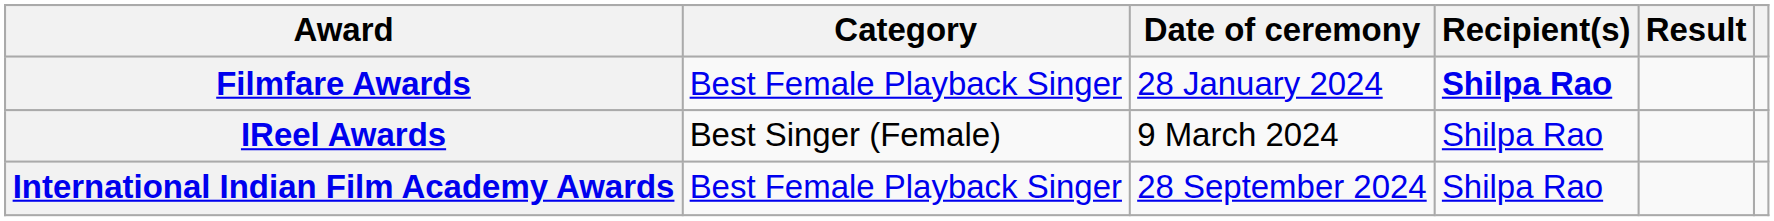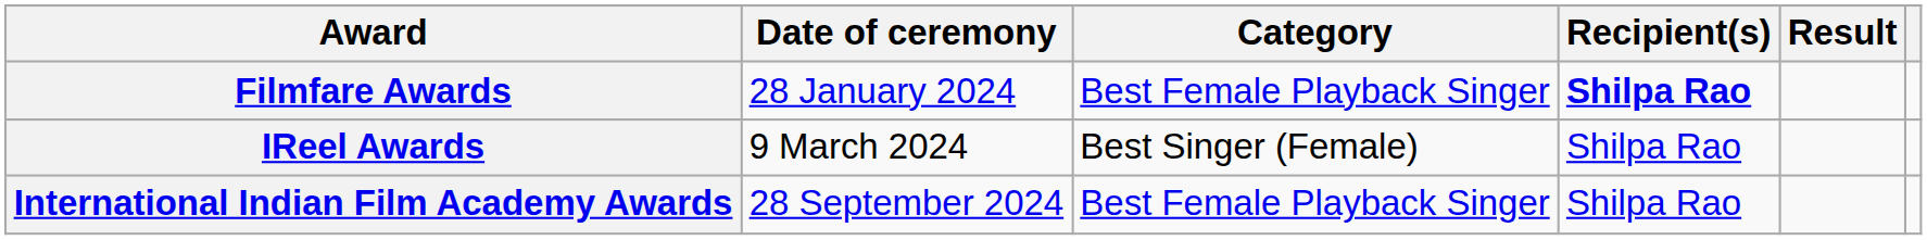columns swapped: Date of ceremony <-> Category
